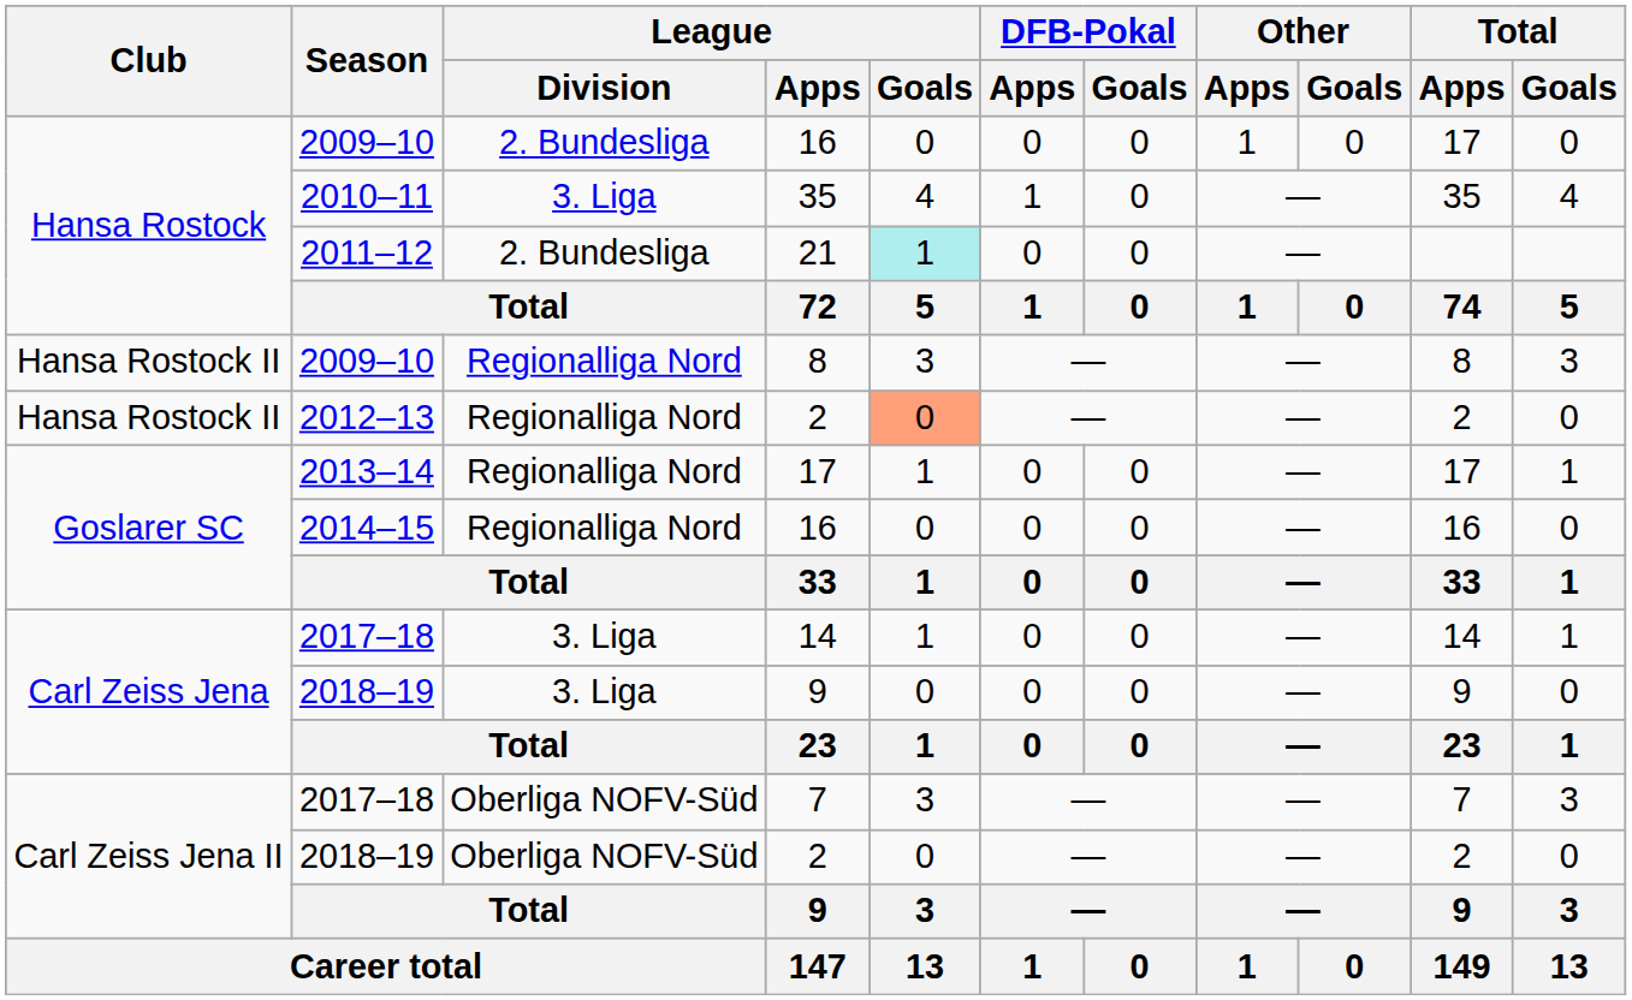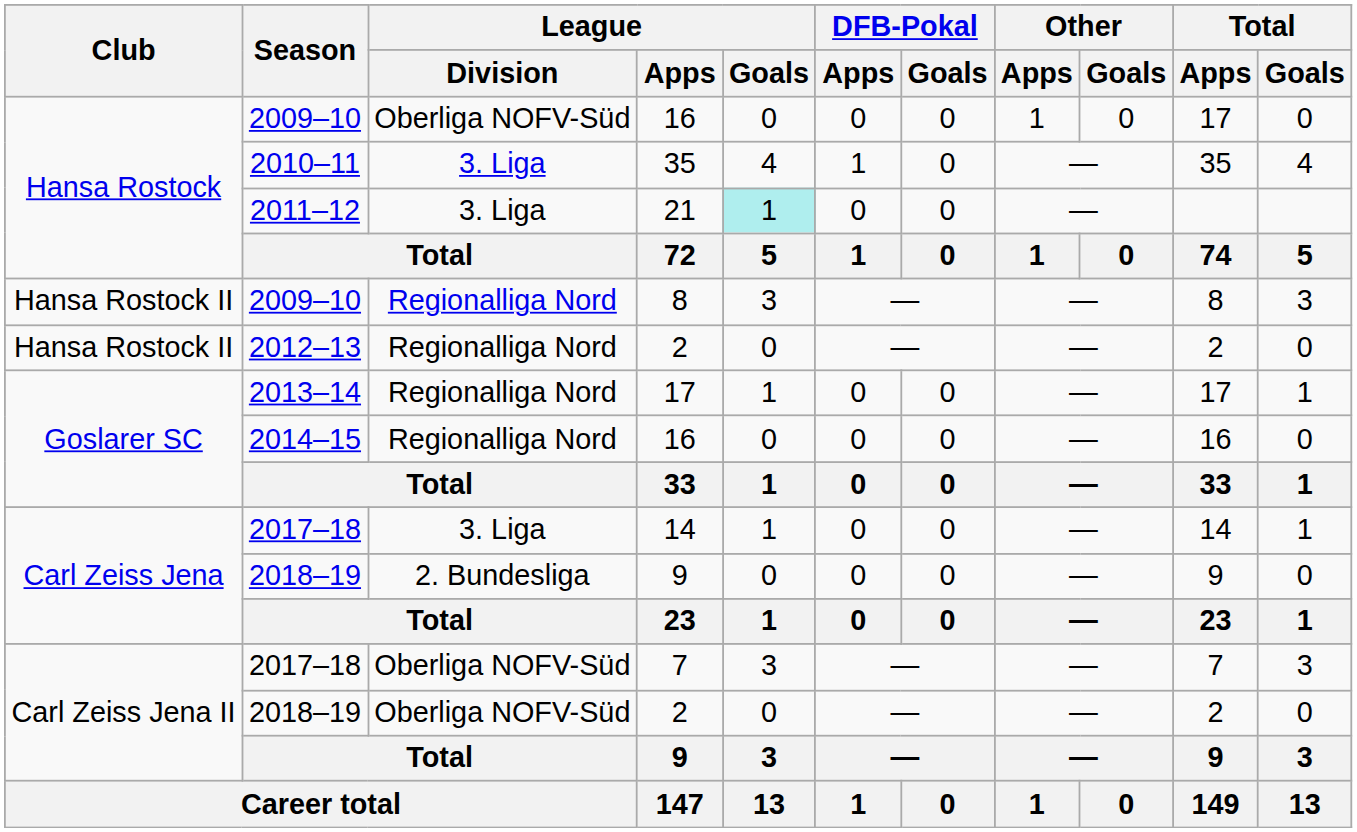2009–10 / 16 | League / Division: 2. Bundesliga -> Oberliga NOFV-Süd
21 | League / Division: 2. Bundesliga -> 3. Liga
2012–13 / 2 | League / Goals: lightsalmon background -> no background
2018–19 / 9 | League / Division: 3. Liga -> 2. Bundesliga
